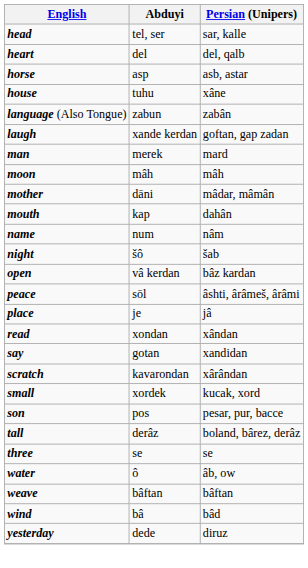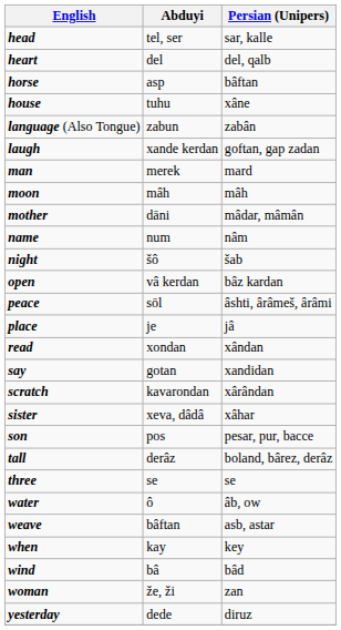horse | Persian (Unipers): asb, astar -> bâftan
- row: mouth | kap | dahân
+ row: sister | xeva, dâdâ | xâhar
- row: small | xordek | kucak, xord
weave | Persian (Unipers): bâftan -> asb, astar
+ row: when | kay | key
+ row: woman | že, ži | zan
